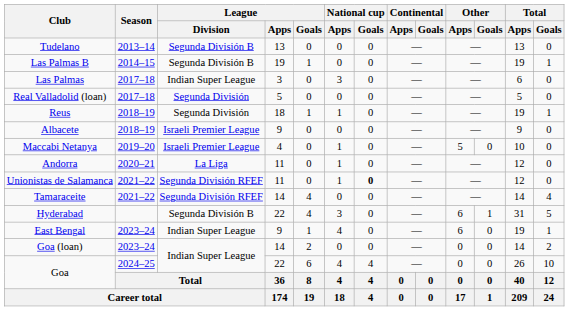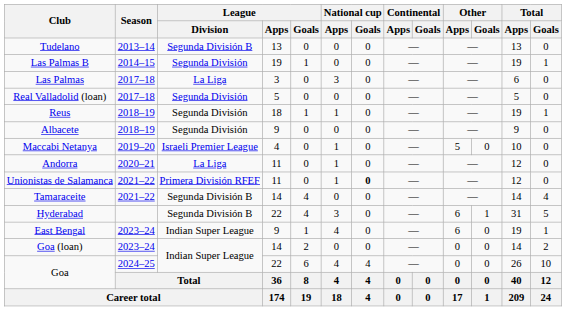Las Palmas B | League / Division: Segunda División B -> Segunda División
Las Palmas | League / Division: Indian Super League -> La Liga
Albacete | League / Division: Israeli Premier League -> Segunda División
Unionistas de Salamanca | League / Division: Segunda División RFEF -> Primera División RFEF
Tamaraceite | League / Division: Segunda División RFEF -> Segunda División B
